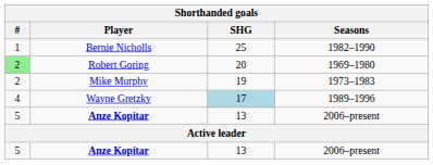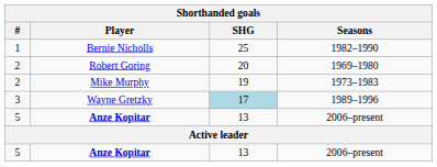Robert Goring | #: lightgreen background -> no background
Wayne Gretzky | #: 4 -> 3
